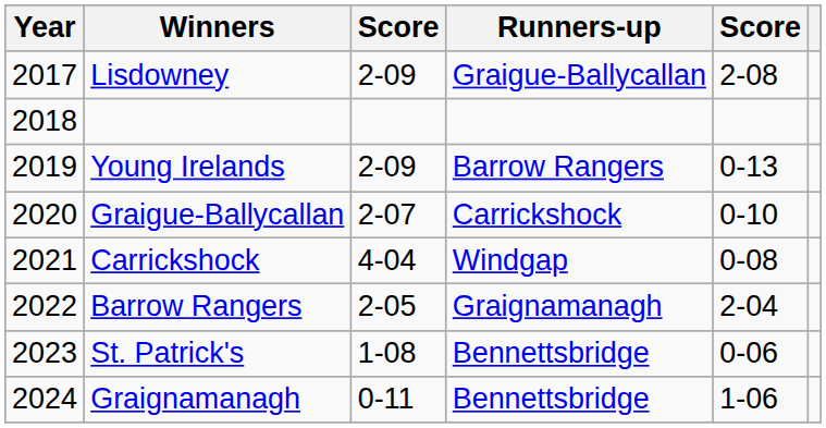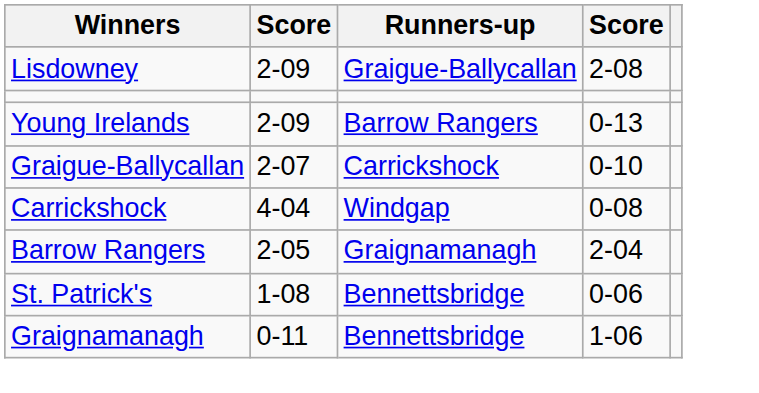- column: Year | 2017 | 2018 | 2019 | 2020 | 2021 | 2022 | 2023 | 2024
